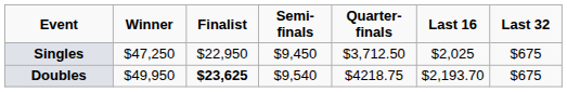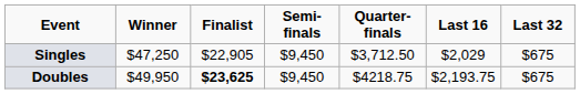Singles | Finalist: $22,950 -> $22,905
Singles | Last 16: $2,025 -> $2,029
Doubles | Semi-finals: $9,540 -> $9,450
Doubles | Last 16: $2,193.70 -> $2,193.75
